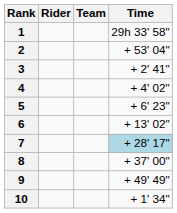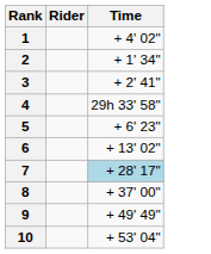- column: Team
1 | Time: 29h 33' 58" -> + 4' 02"
2 | Time: + 53' 04" -> + 1' 34"
4 | Time: + 4' 02" -> 29h 33' 58"
10 | Time: + 1' 34" -> + 53' 04"
